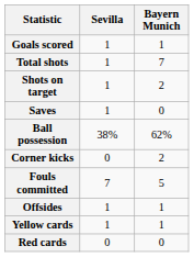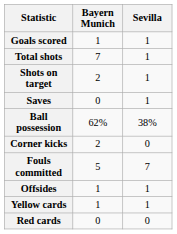columns swapped: Bayern Munich <-> Sevilla
